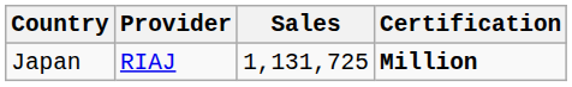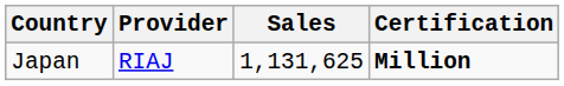Japan | Sales: 1,131,725 -> 1,131,625
